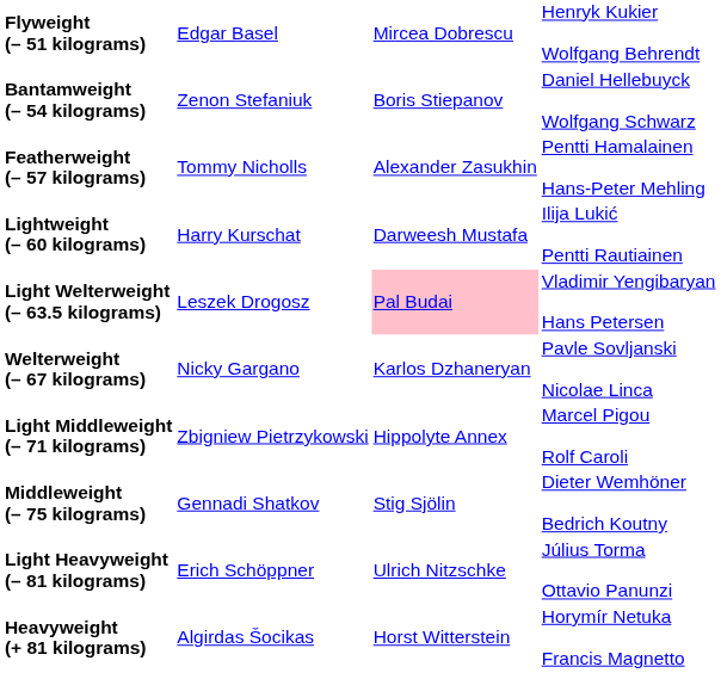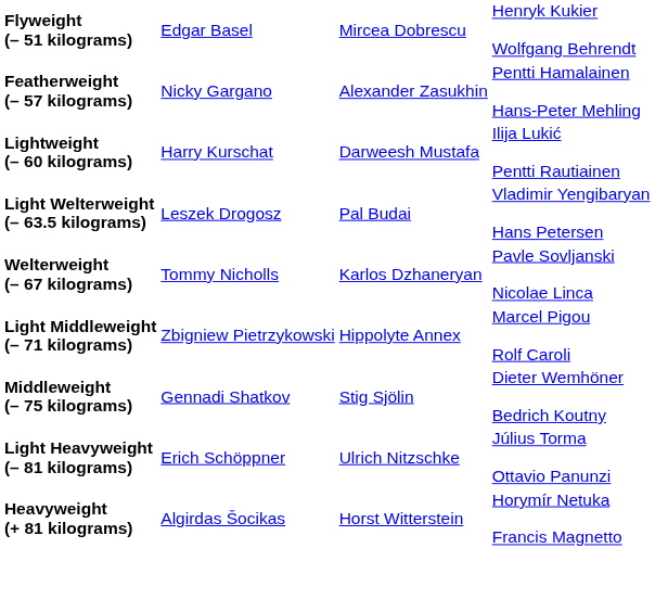- row: Bantamweight (– 54 kilograms) | Zenon Stefaniuk | Boris Stiepanov | Daniel Hellebuyck Wolfgang Schwarz
Featherweight (– 57 kilograms) | column 2: Tommy Nicholls -> Nicky Gargano
Light Welterweight (– 63.5 kilograms) | column 3: pink background -> no background
Welterweight (– 67 kilograms) | column 2: Nicky Gargano -> Tommy Nicholls
